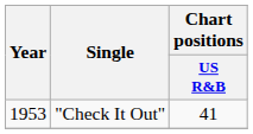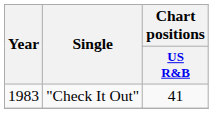"Check It Out" | Year: 1953 -> 1983
